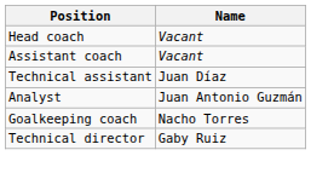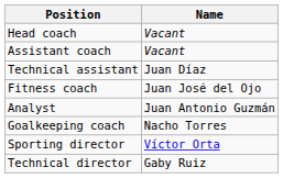+ row: Fitness coach | Juan José del Ojo
+ row: Sporting director | Víctor Orta
